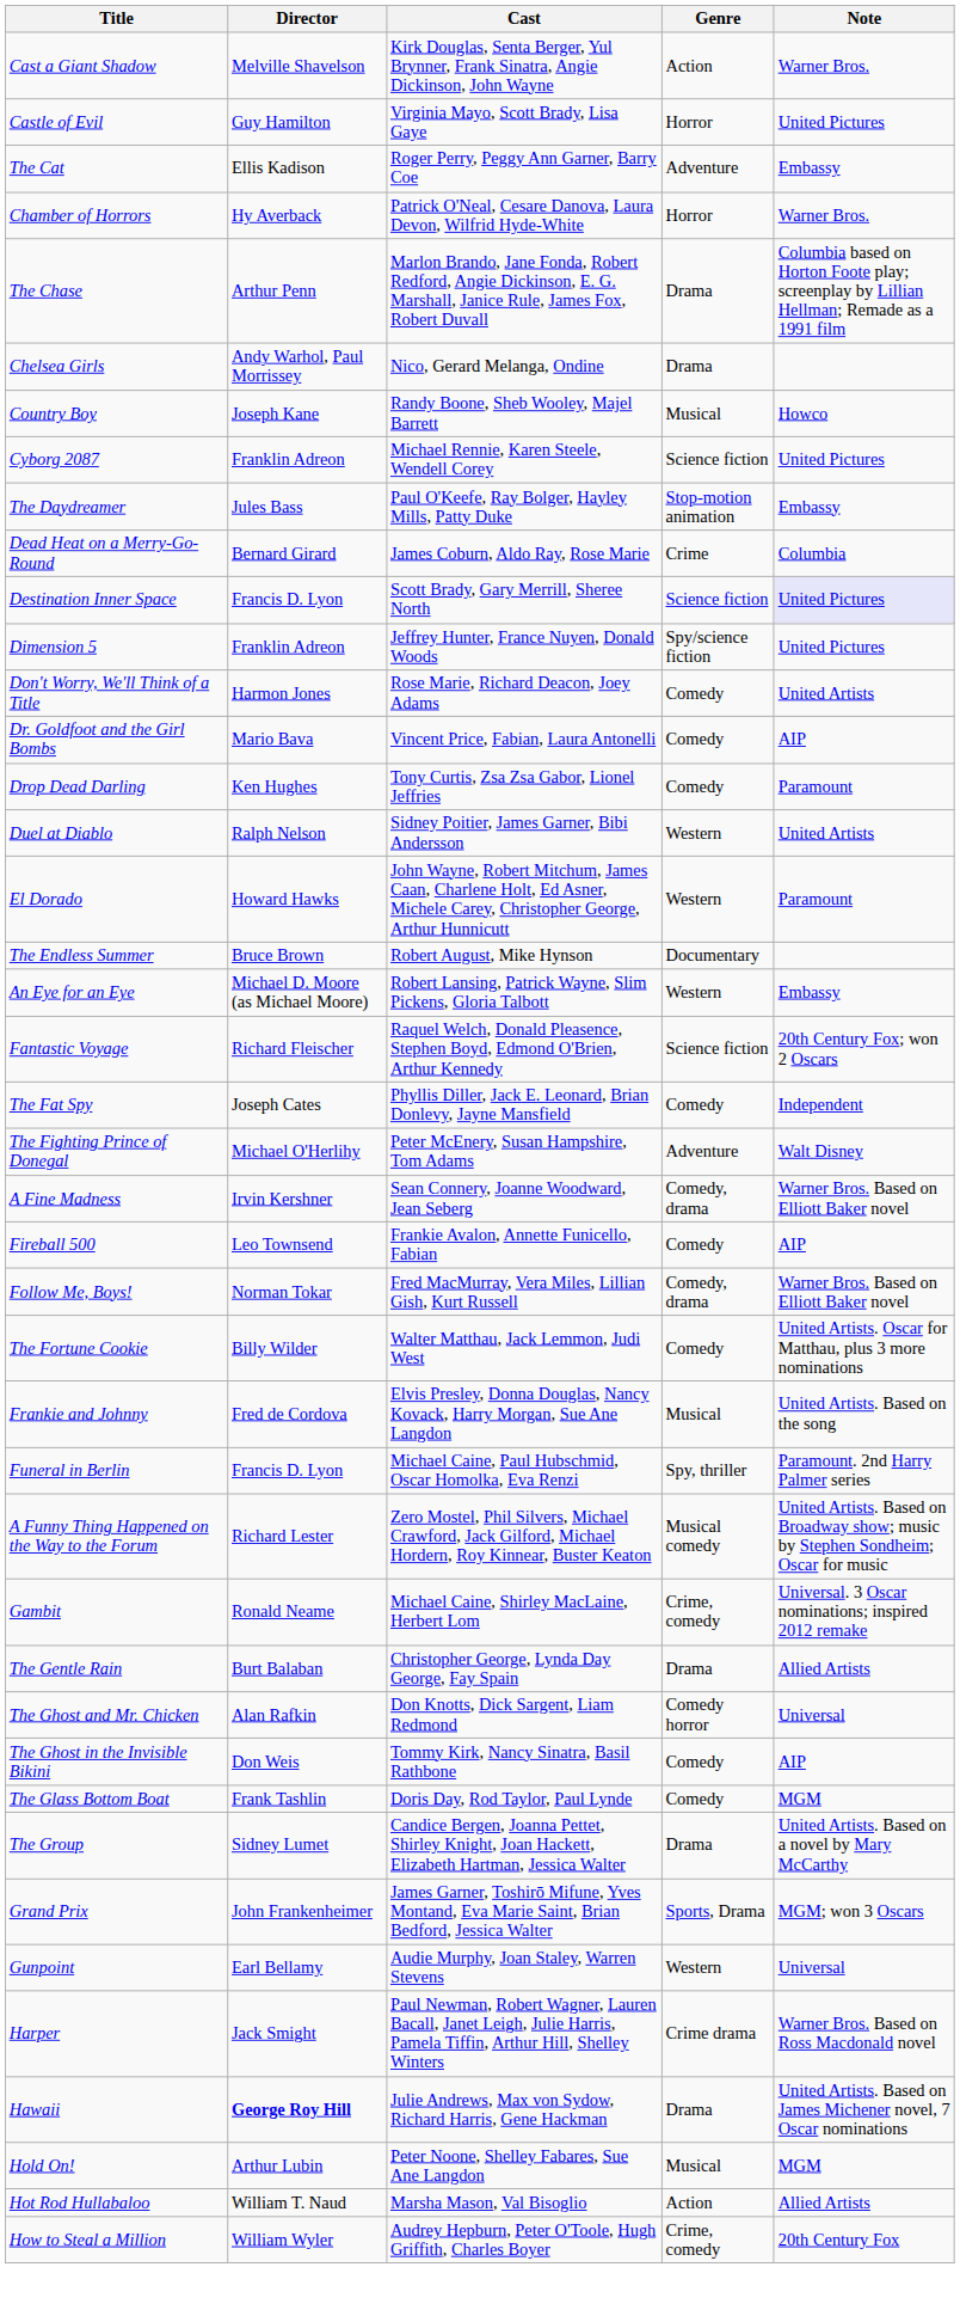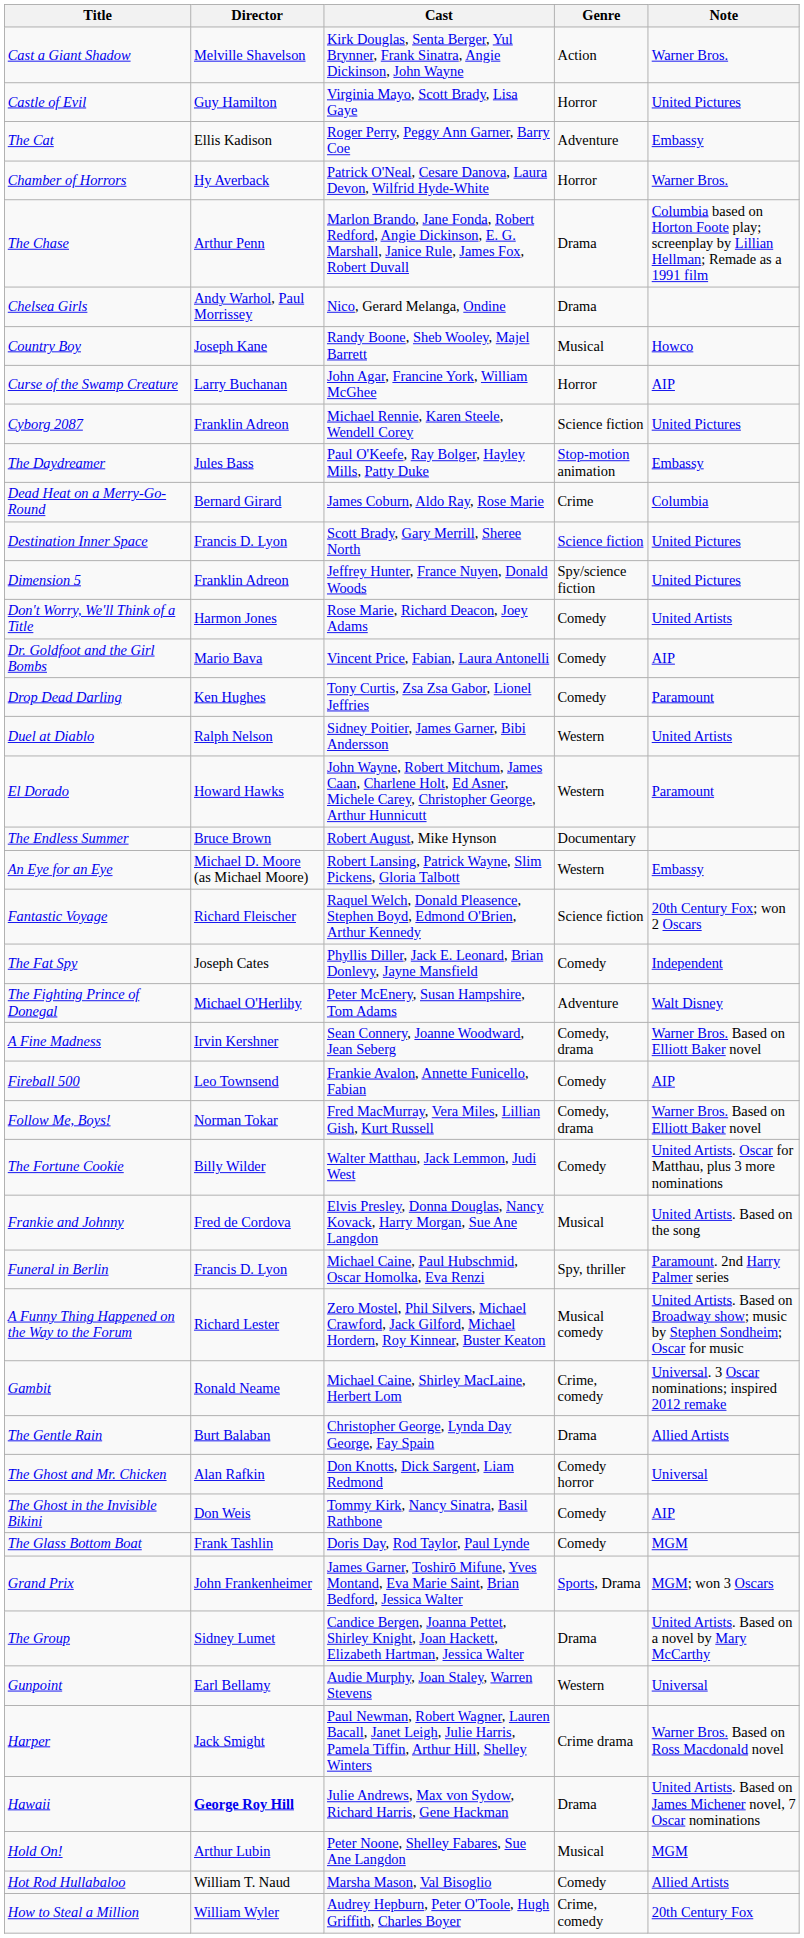+ row: Curse of the Swamp Creature | Larry Buchanan | John Agar, Francine York, William McGhee | Horror | AIP
Destination Inner Space | Note: lavender background -> no background
rows swapped: Grand Prix <-> The Group
Hot Rod Hullabaloo | Genre: Action -> Comedy
